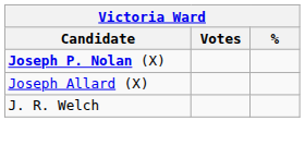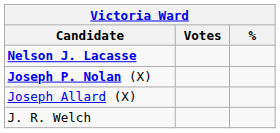+ row: Nelson J. Lacasse
